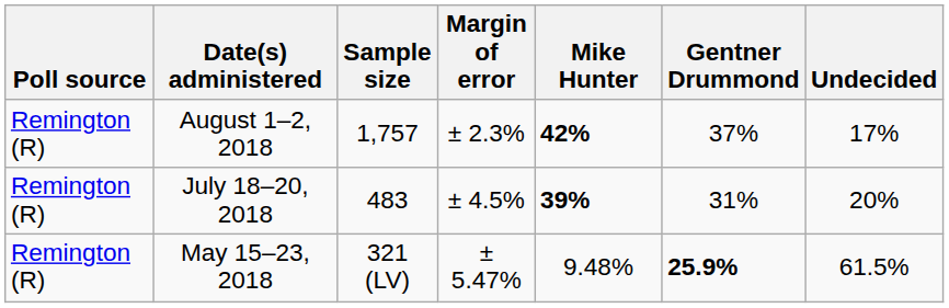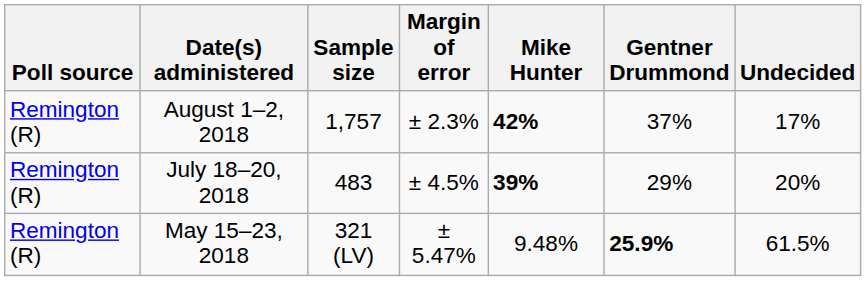July 18–20, 2018 | Gentner Drummond: 31% -> 29%
